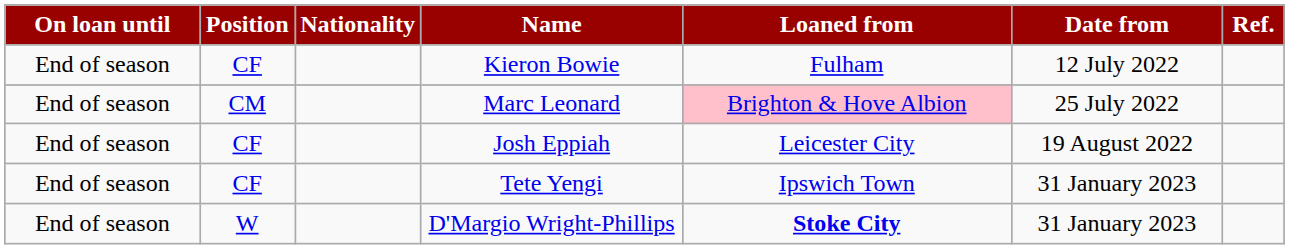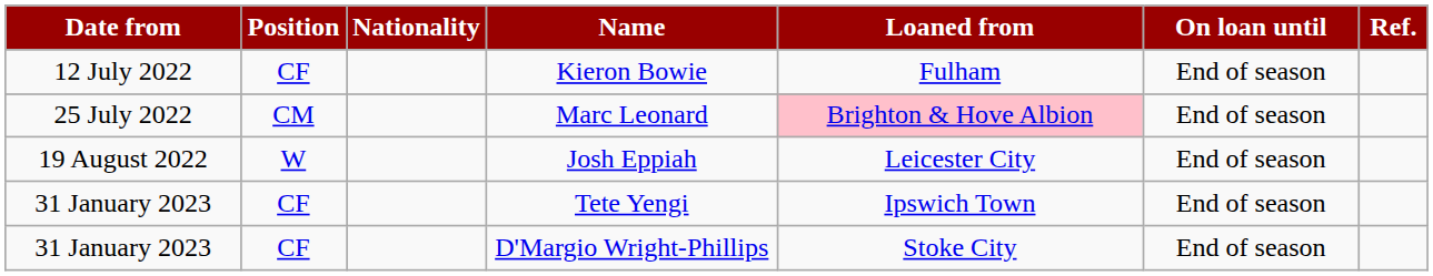columns swapped: Date from <-> On loan until
Josh Eppiah | Position: CF -> W
D'Margio Wright-Phillips | Position: W -> CF
D'Margio Wright-Phillips | Loaned from: bold -> normal
